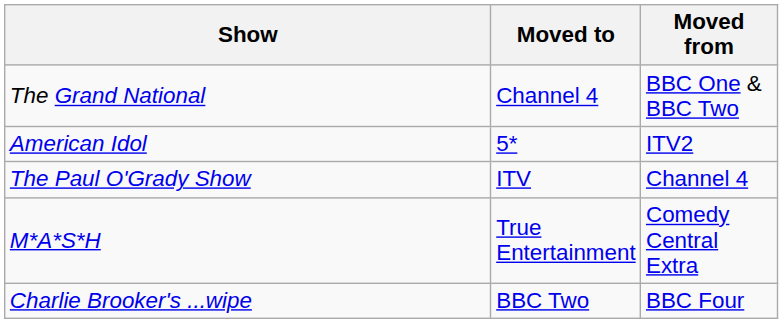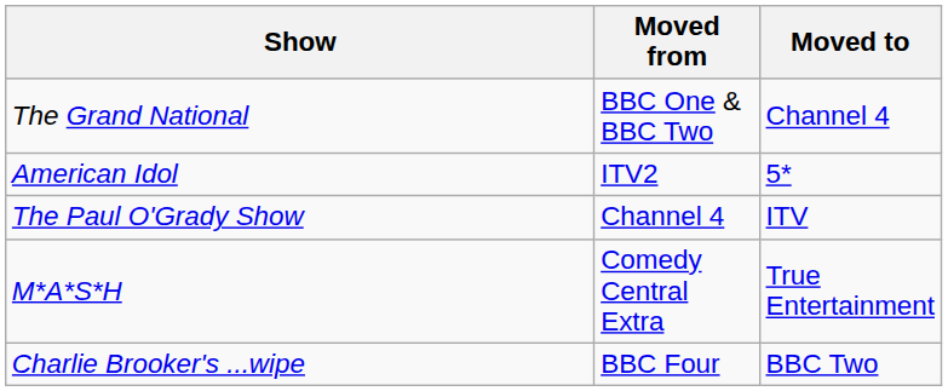columns swapped: Moved from <-> Moved to
